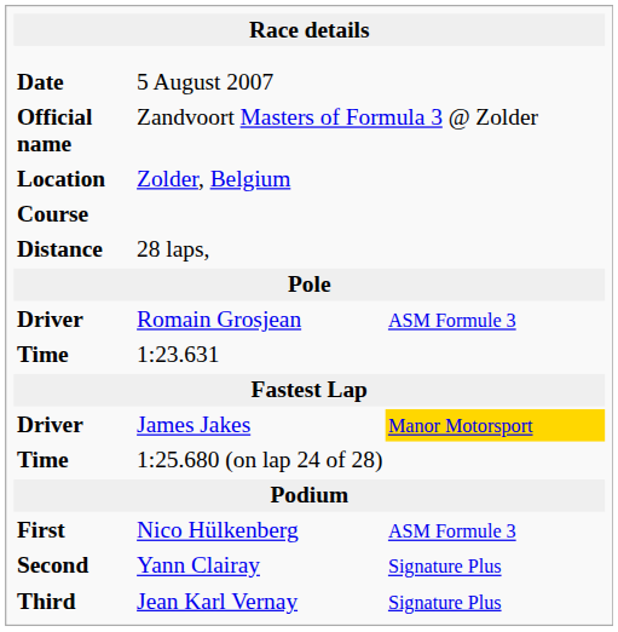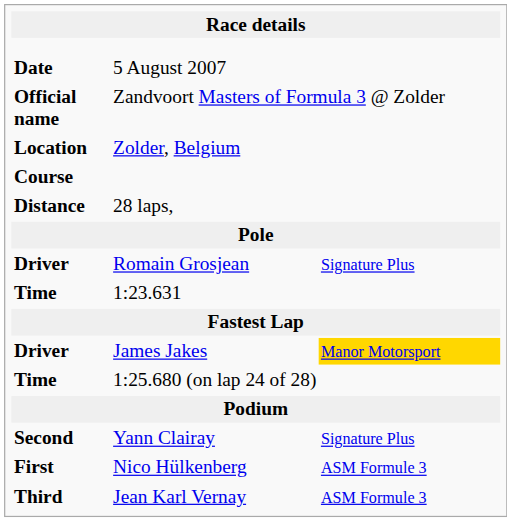Romain Grosjean | column 3: ASM Formule 3 -> Signature Plus
rows swapped: Nico Hülkenberg <-> Yann Clairay
Jean Karl Vernay | column 3: Signature Plus -> ASM Formule 3
